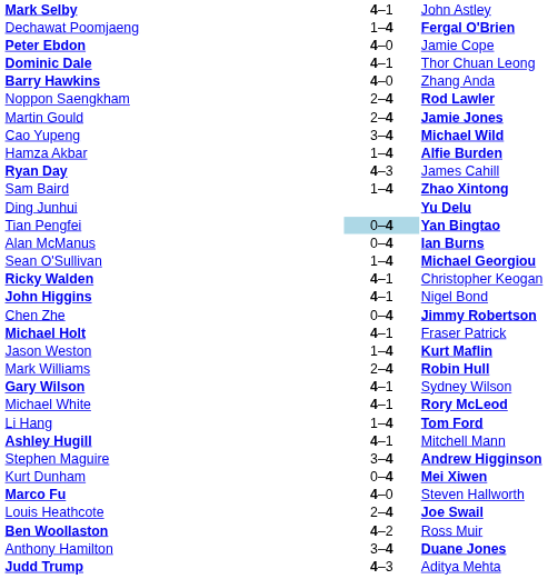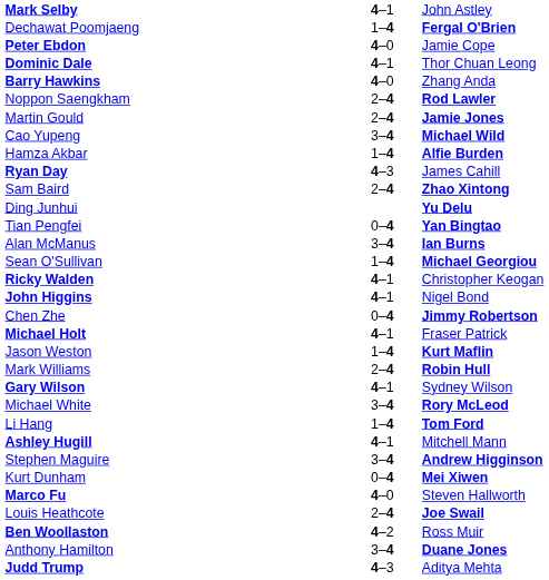Sam Baird | column 2: 1–4 -> 2–4
Tian Pengfei | column 2: lightblue background -> no background
Alan McManus | column 2: 0–4 -> 3–4
Michael White | column 2: 4–1 -> 3–4
